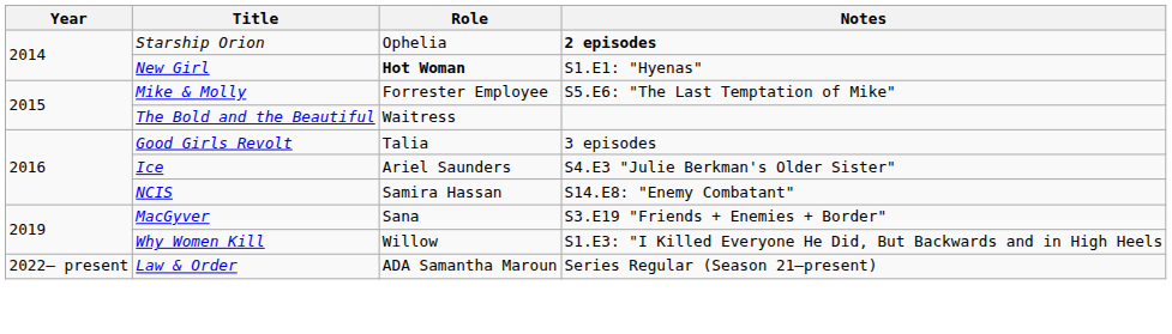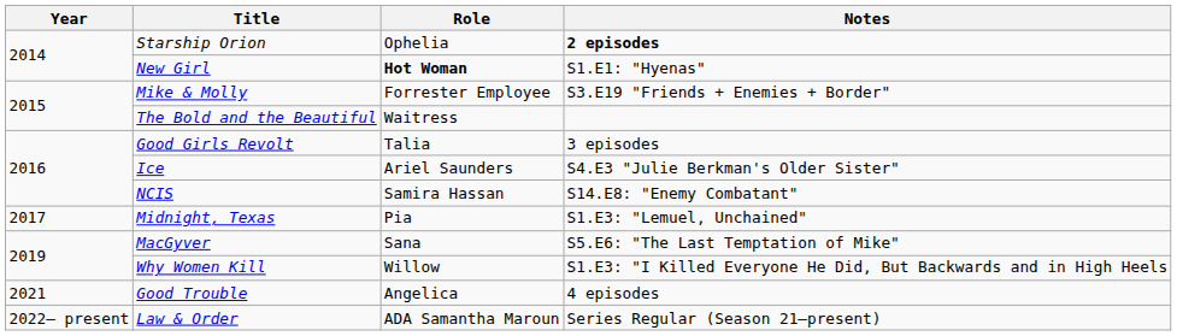Mike & Molly | Notes: S5.E6: "The Last Temptation of Mike" -> S3.E19 "Friends + Enemies + Border"
+ row: 2017 | Midnight, Texas | Pia | S1.E3: "Lemuel, Unchained"
MacGyver | Notes: S3.E19 "Friends + Enemies + Border" -> S5.E6: "The Last Temptation of Mike"
+ row: 2021 | Good Trouble | Angelica | 4 episodes
